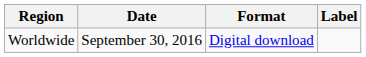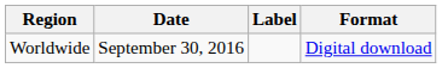columns swapped: Format <-> Label
